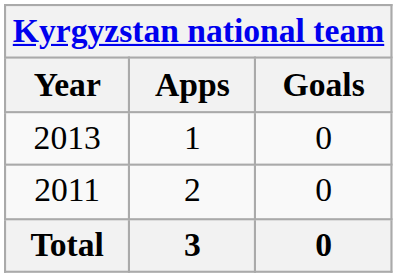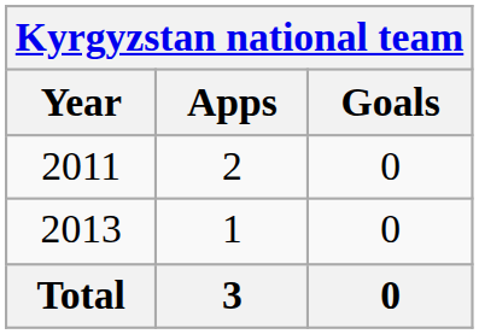rows swapped: 2011 <-> 2013
